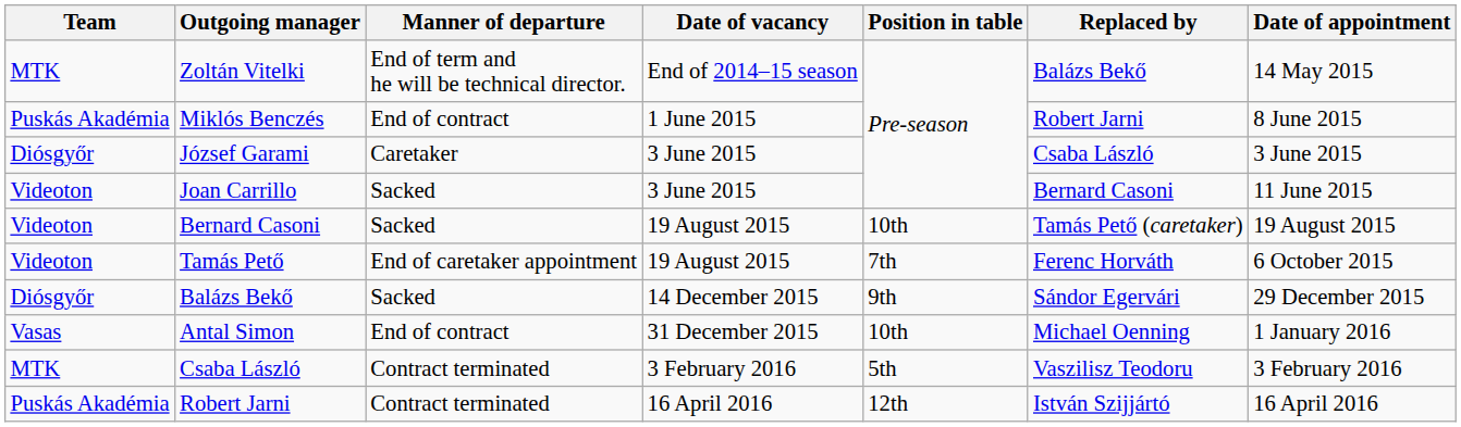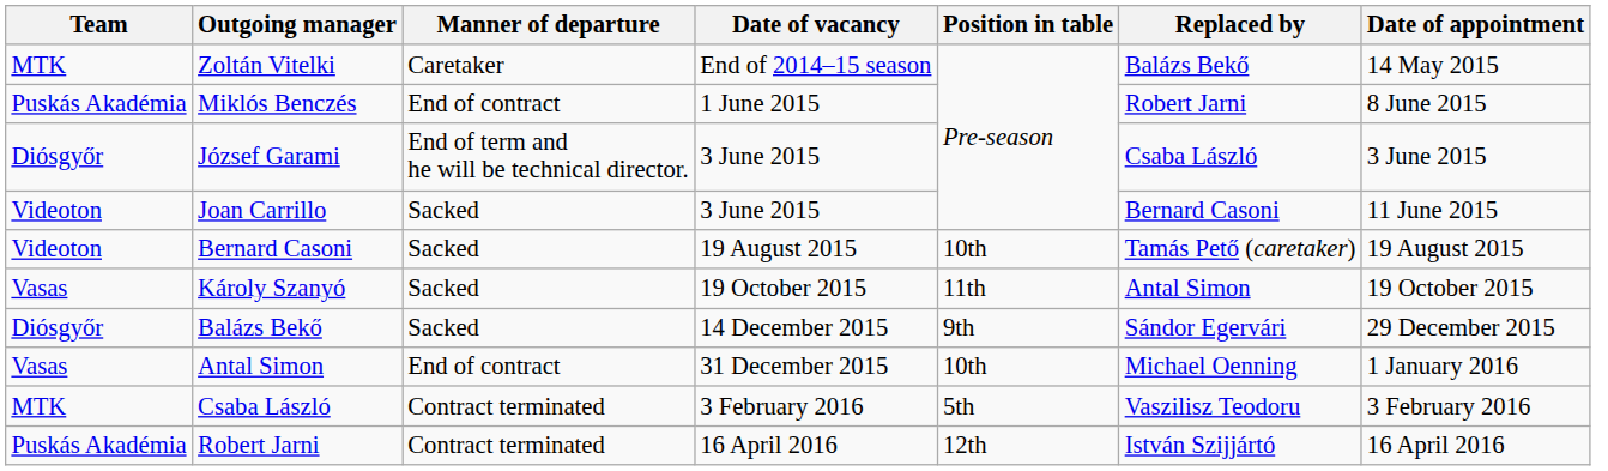Zoltán Vitelki | Manner of departure: End of term and he will be technical director. -> Caretaker
József Garami | Manner of departure: Caretaker -> End of term and he will be technical director.
- row: Videoton | Tamás Pető | End of caretaker appointment | 19 August 2015 | 7th | Ferenc Horváth | 6 October 2015
+ row: Vasas | Károly Szanyó | Sacked | 19 October 2015 | 11th | Antal Simon | 19 October 2015
